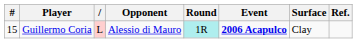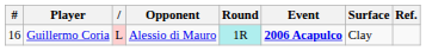Guillermo Coria | #: 15 -> 16
